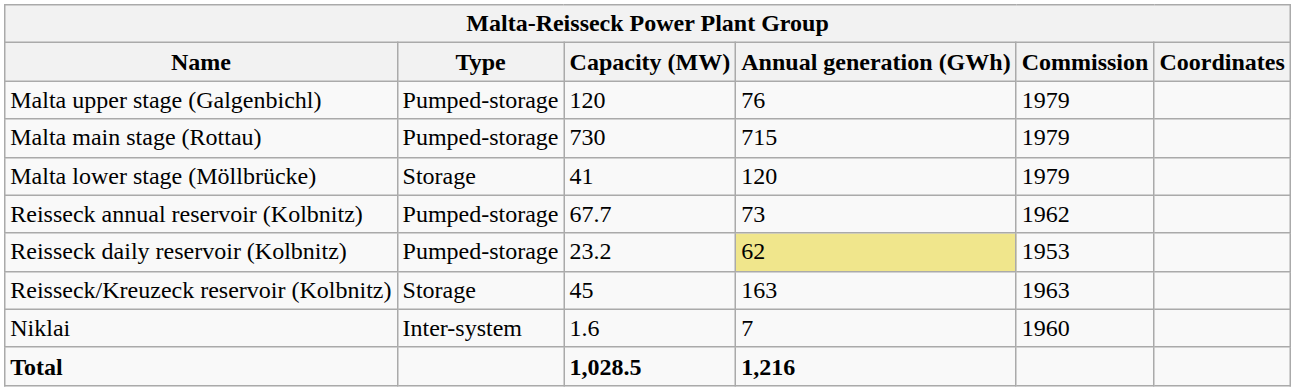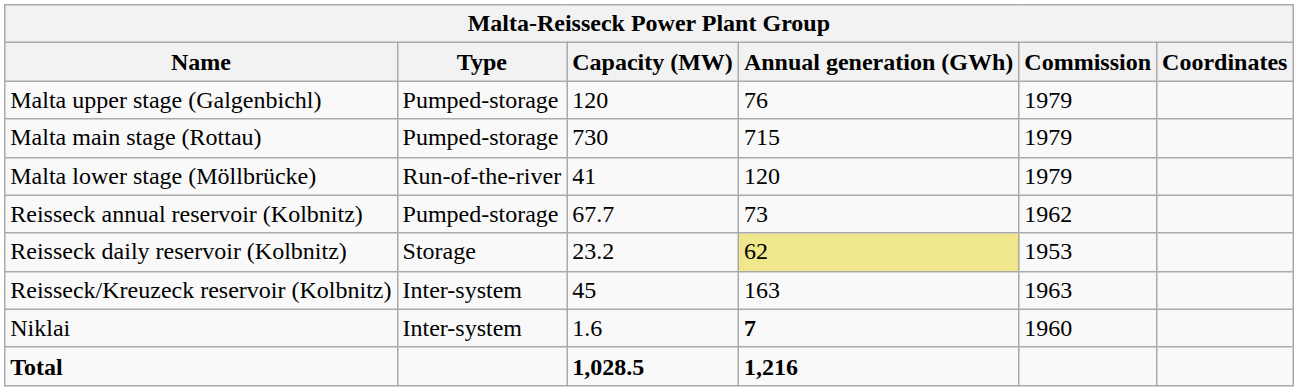Malta lower stage (Möllbrücke) | Type: Storage -> Run-of-the-river
Reisseck daily reservoir (Kolbnitz) | Type: Pumped-storage -> Storage
Reisseck/Kreuzeck reservoir (Kolbnitz) | Type: Storage -> Inter-system
Niklai | Annual generation (GWh): normal -> bold
